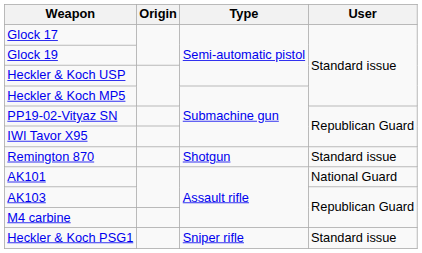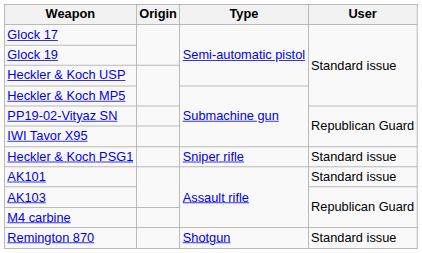rows swapped: Remington 870 <-> Heckler & Koch PSG1
AK101 | User: National Guard -> Standard issue
